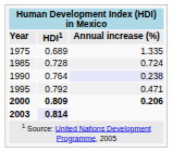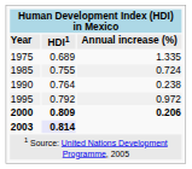1985 | HDI1: 0.728 -> 0.755
1990 | Annual increase (%): lavender background -> no background
1995 | Annual increase (%): 0.471 -> 0.972
